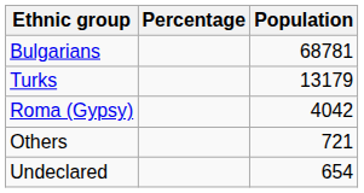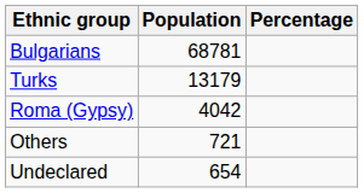columns swapped: Population <-> Percentage
